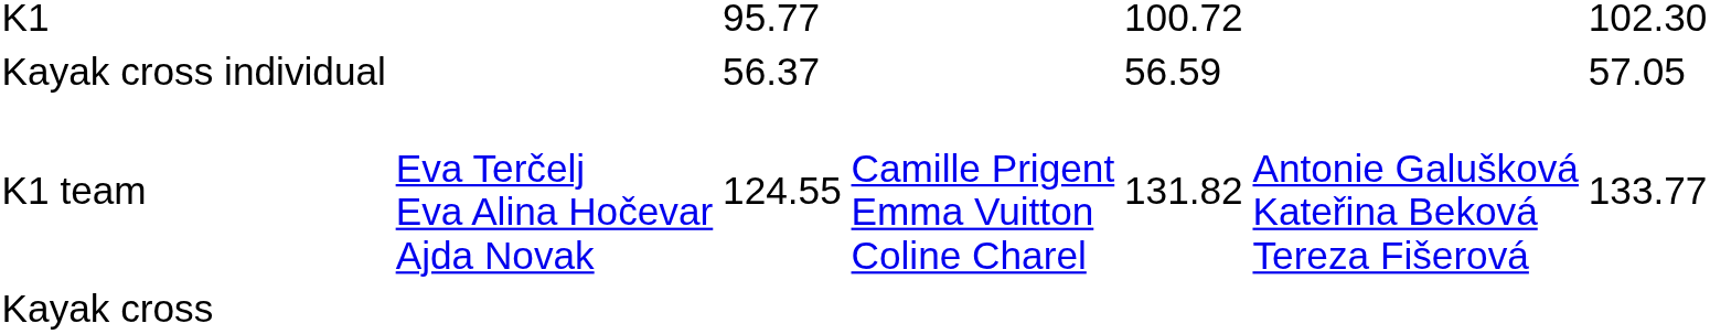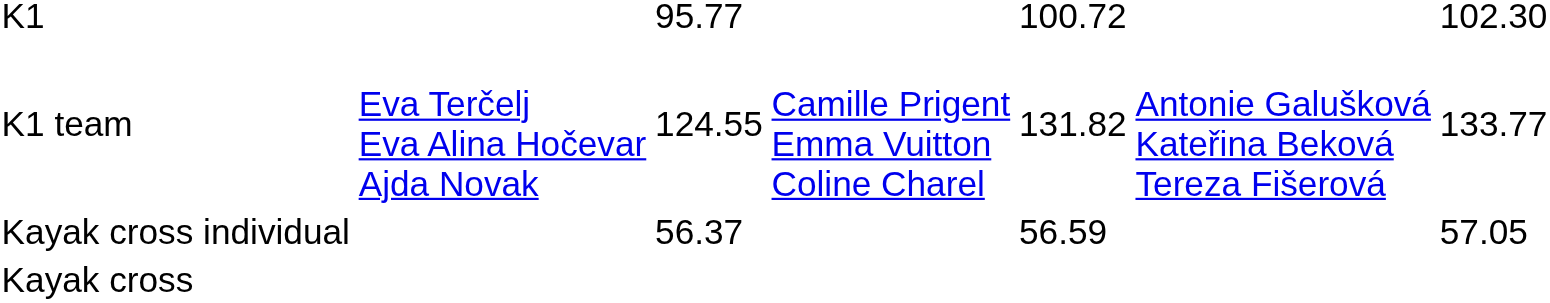rows swapped: K1 team <-> Kayak cross individual
